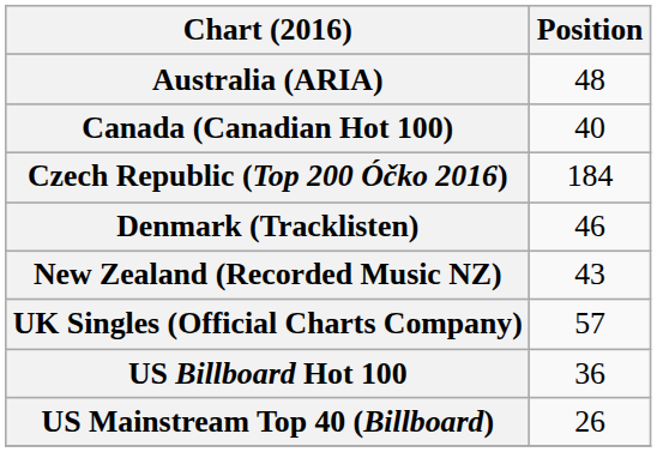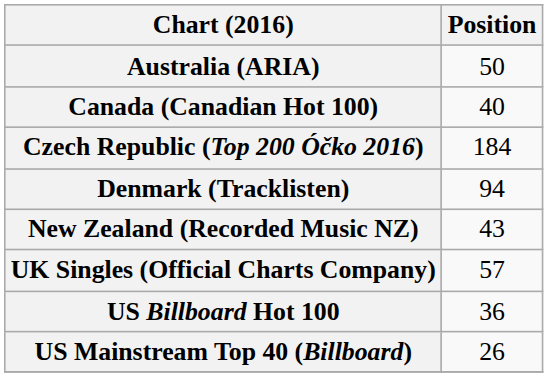Australia (ARIA) | Position: 48 -> 50
Denmark (Tracklisten) | Position: 46 -> 94
